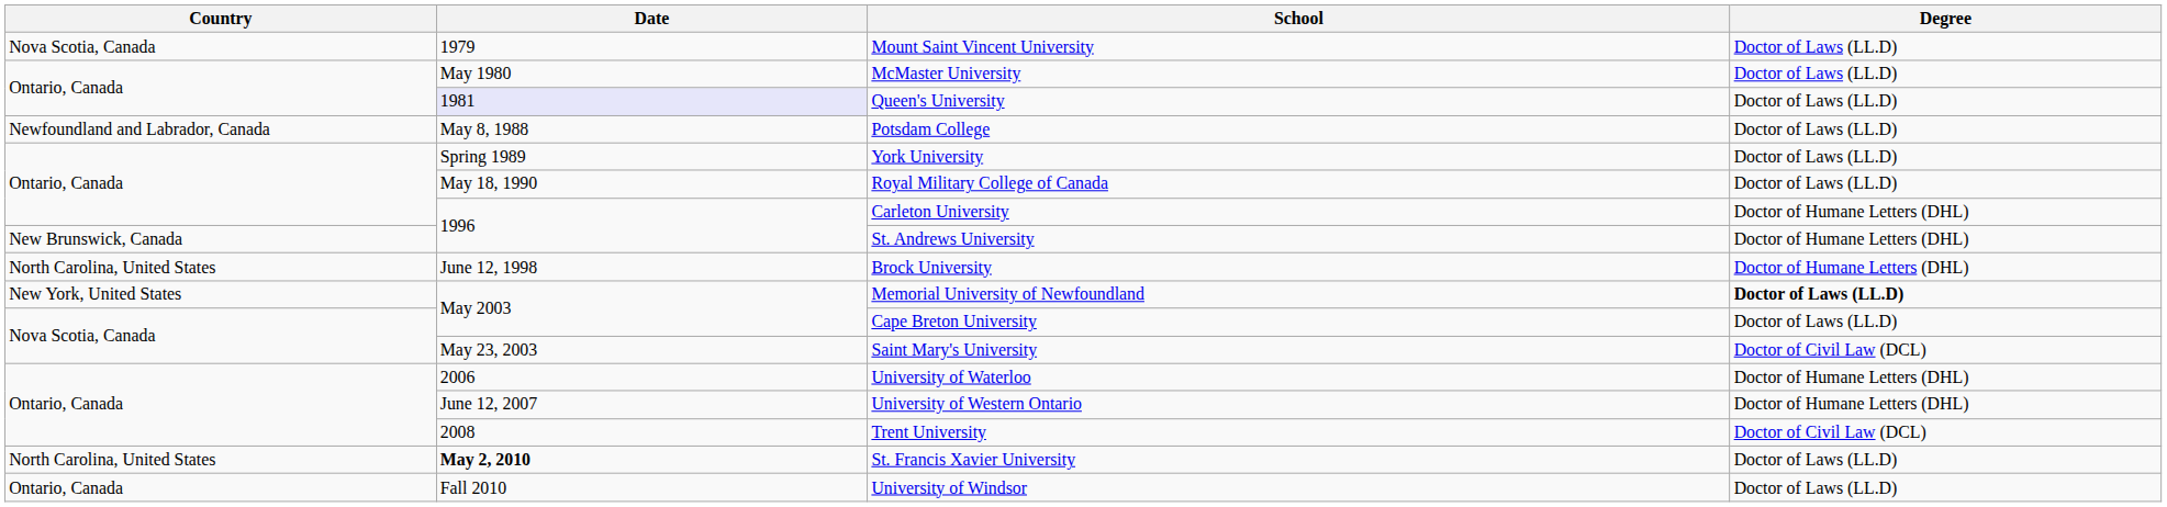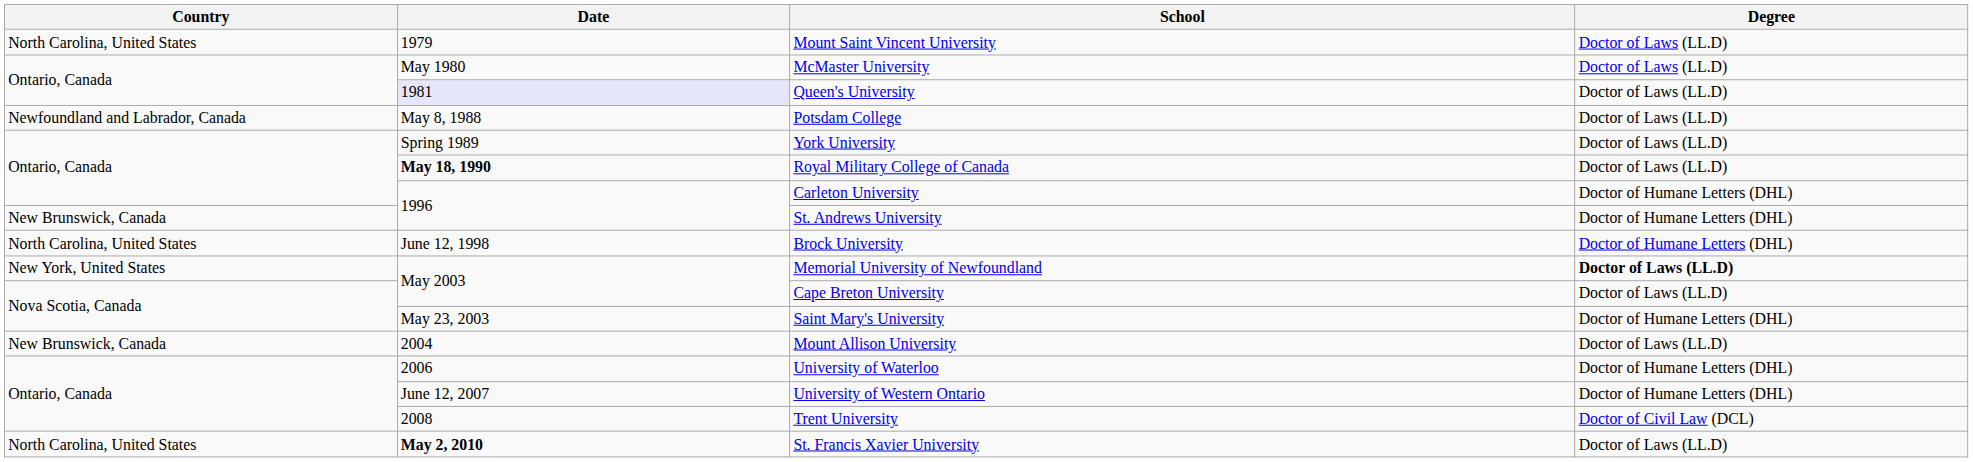Mount Saint Vincent University | Country: Nova Scotia, Canada -> North Carolina, United States
Royal Military College of Canada | Date: normal -> bold
Saint Mary's University | Degree: Doctor of Civil Law (DCL) -> Doctor of Humane Letters (DHL)
+ row: New Brunswick, Canada | 2004 | Mount Allison University | Doctor of Laws (LL.D)
- row: Ontario, Canada | Fall 2010 | University of Windsor | Doctor of Laws (LL.D)
